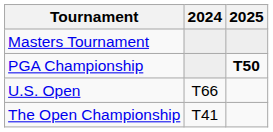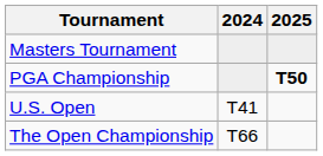U.S. Open | 2024: T66 -> T41
The Open Championship | 2024: T41 -> T66
